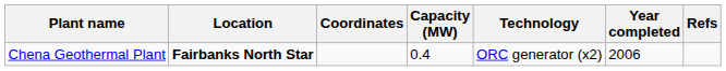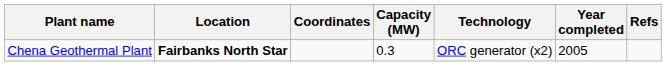Chena Geothermal Plant | Capacity (MW): 0.4 -> 0.3
Chena Geothermal Plant | Year completed: 2006 -> 2005
